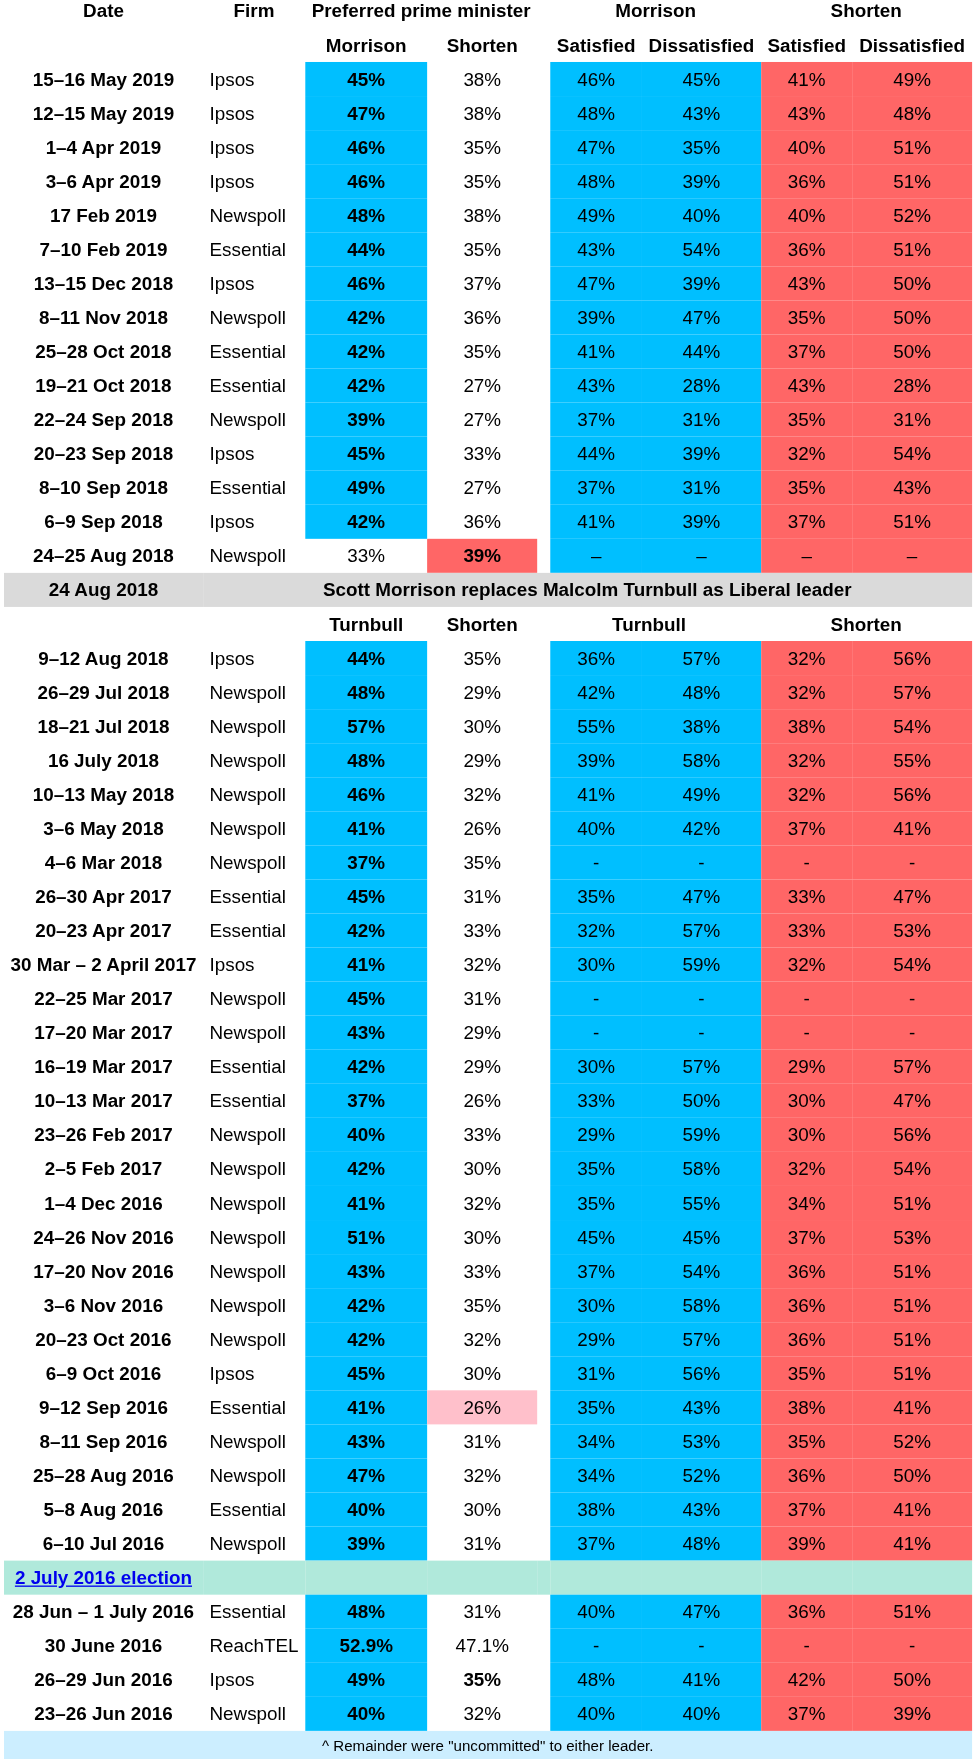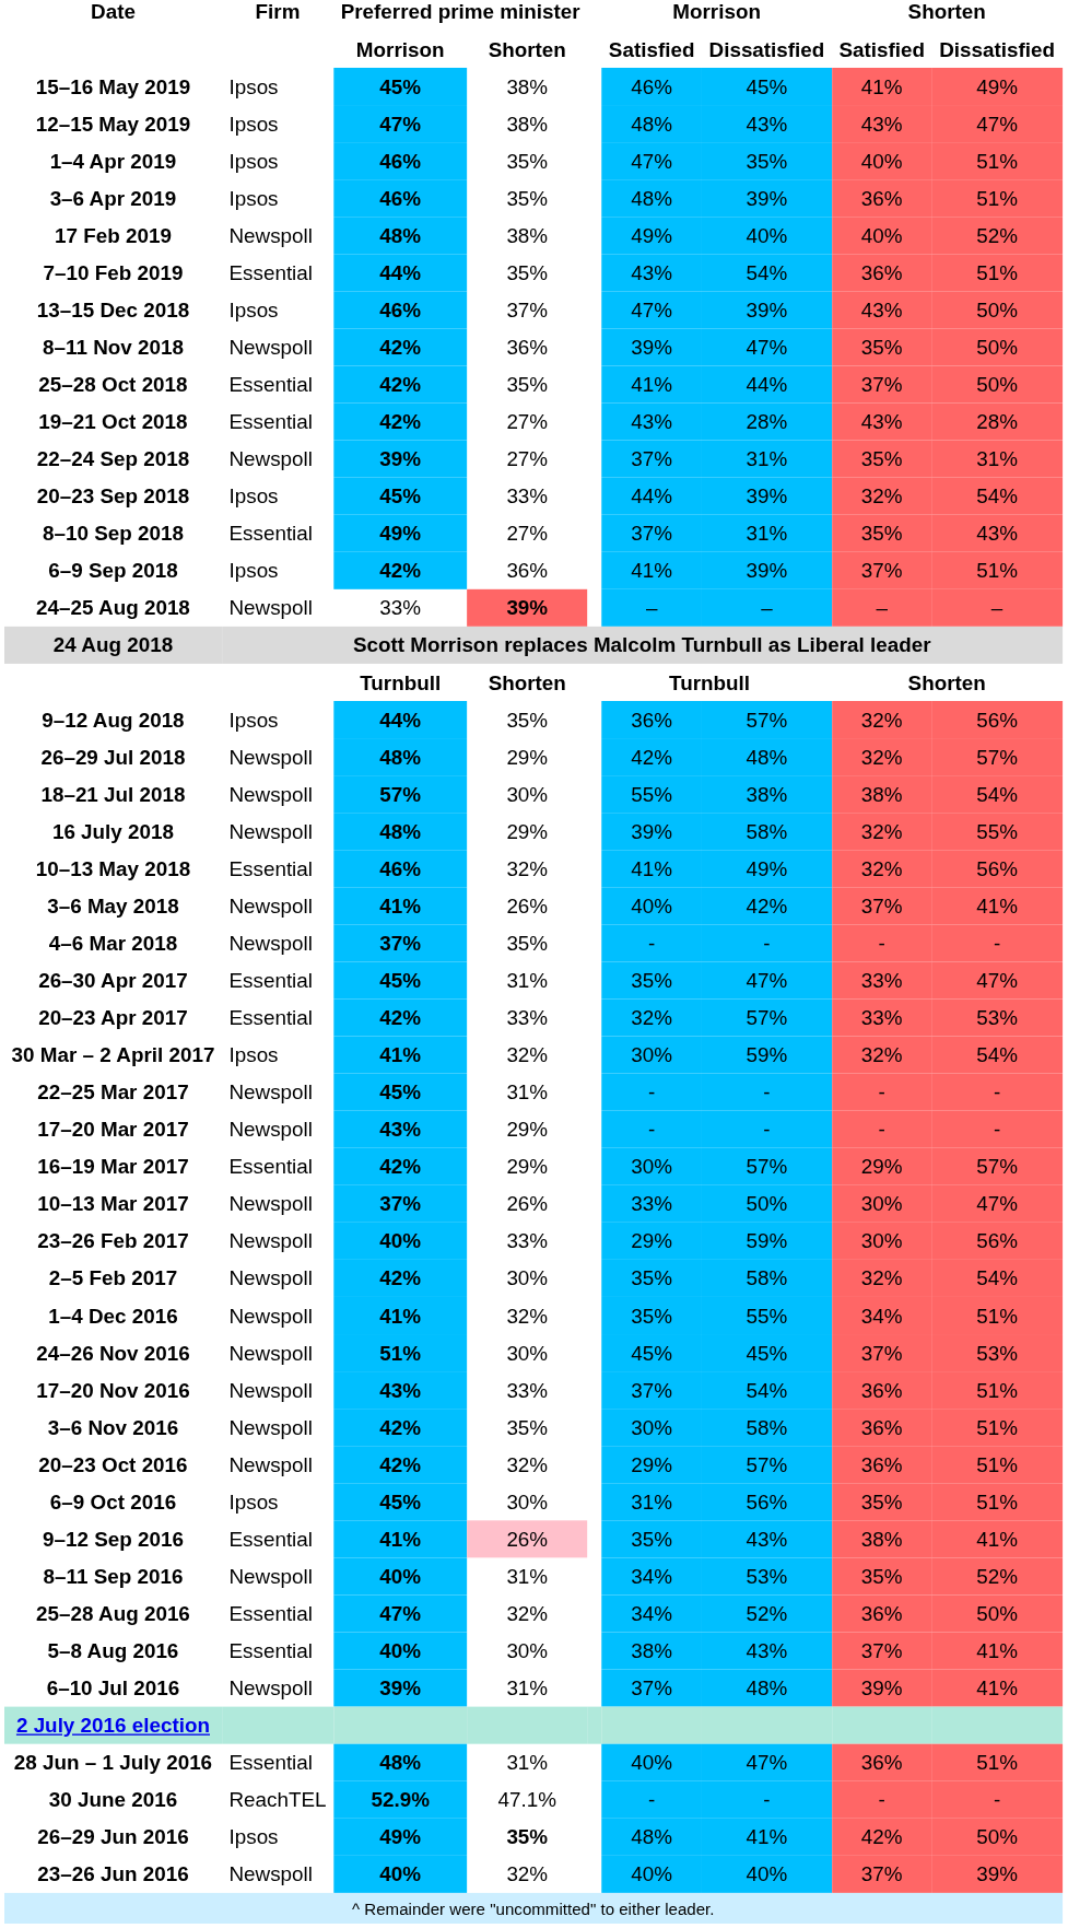12–15 May 2019 | Shorten / Dissatisfied: 48% -> 47%
10–13 May 2018 | Firm: Newspoll -> Essential
10–13 Mar 2017 | Firm: Essential -> Newspoll
8–11 Sep 2016 | Preferred prime minister / Morrison: 43% -> 40%
25–28 Aug 2016 | Firm: Newspoll -> Essential
